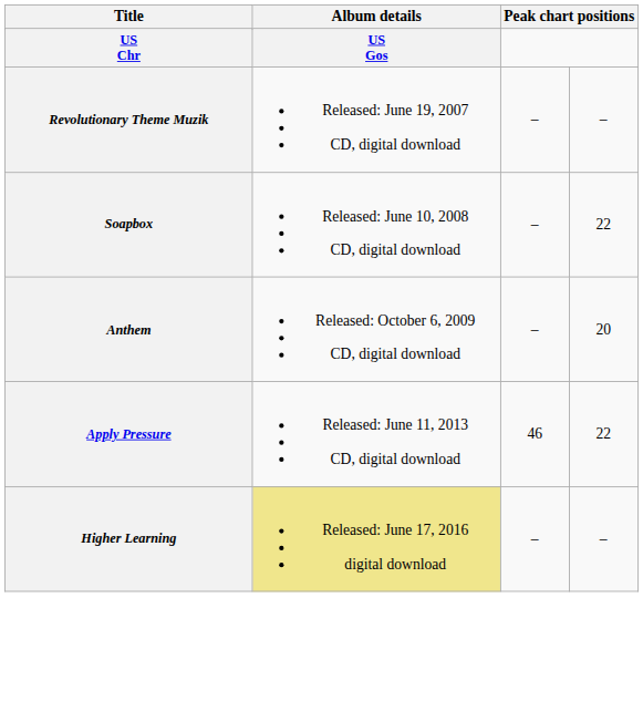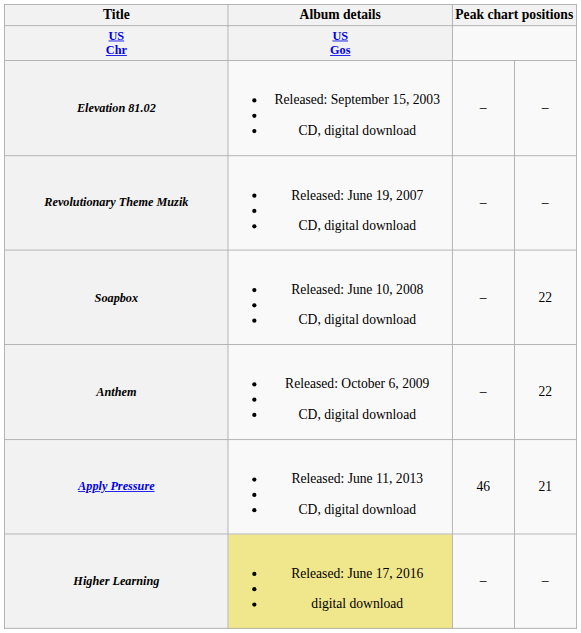+ row: Elevation 81.02 | Released: September 15, 2003 CD, digital download | – | –
Anthem | column 4: 20 -> 22
Apply Pressure | column 4: 22 -> 21
